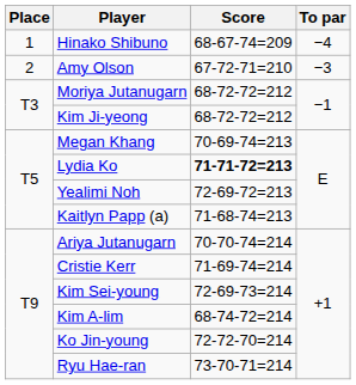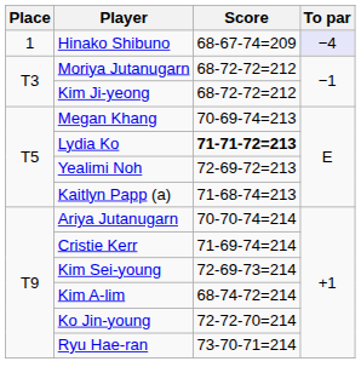Hinako Shibuno | To par: no background -> lavender background
- row: 2 | Amy Olson | 67-72-71=210 | −3
